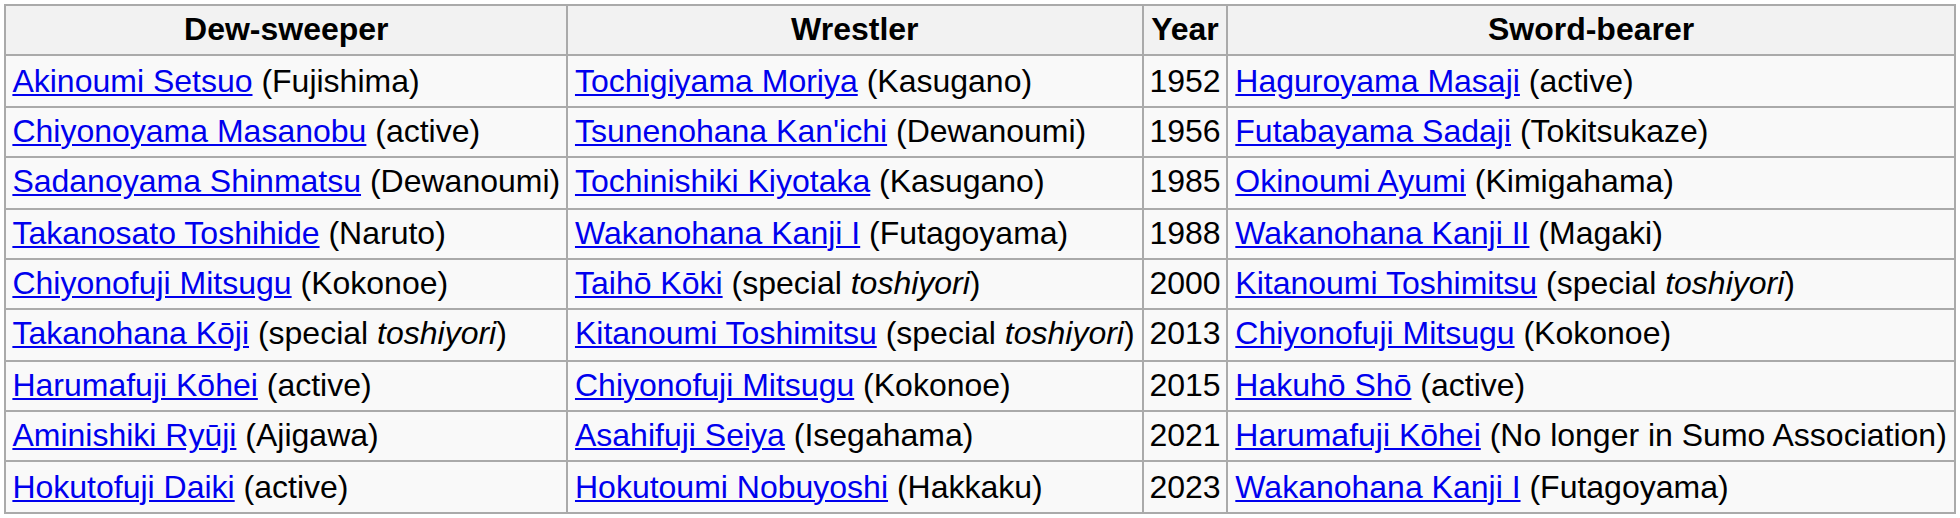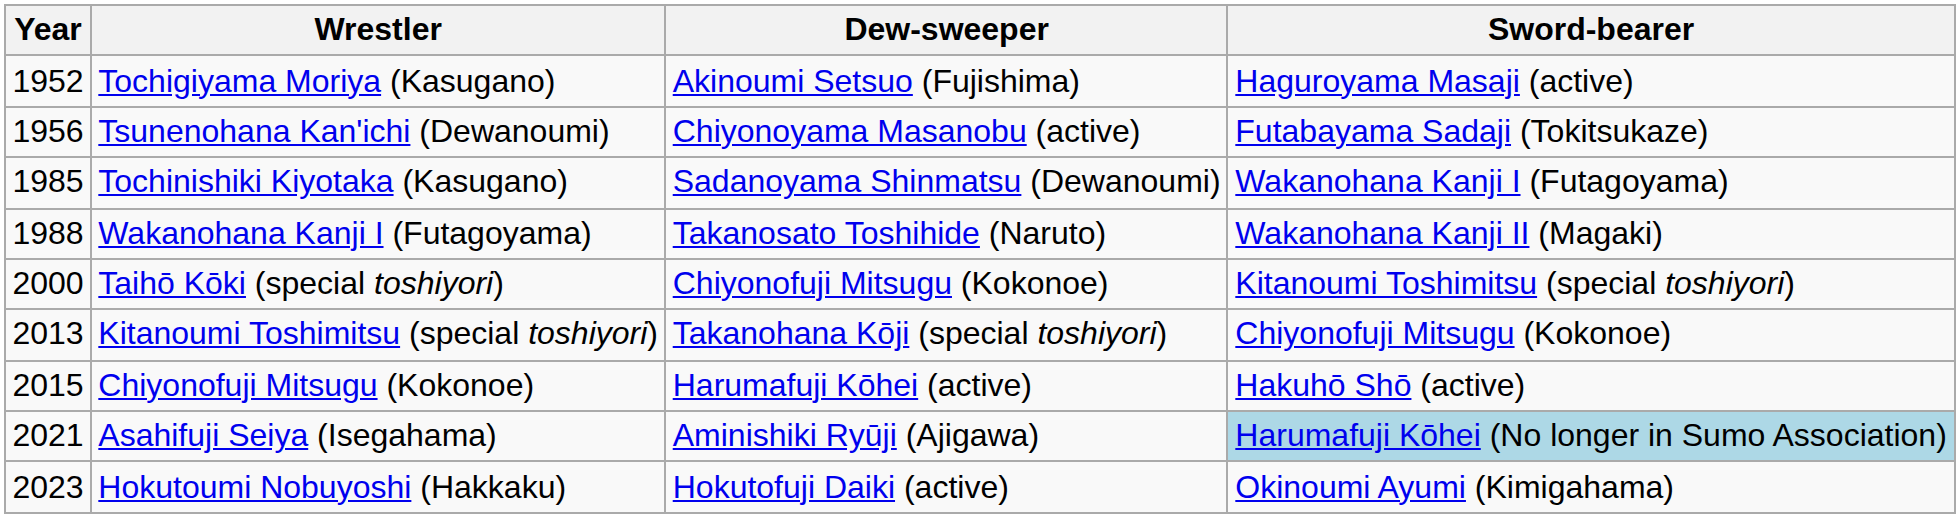columns swapped: Year <-> Dew-sweeper
Tochinishiki Kiyotaka (Kasugano) | Sword-bearer: Okinoumi Ayumi (Kimigahama) -> Wakanohana Kanji I (Futagoyama)
Asahifuji Seiya (Isegahama) | Sword-bearer: no background -> lightblue background
Hokutoumi Nobuyoshi (Hakkaku) | Sword-bearer: Wakanohana Kanji I (Futagoyama) -> Okinoumi Ayumi (Kimigahama)
